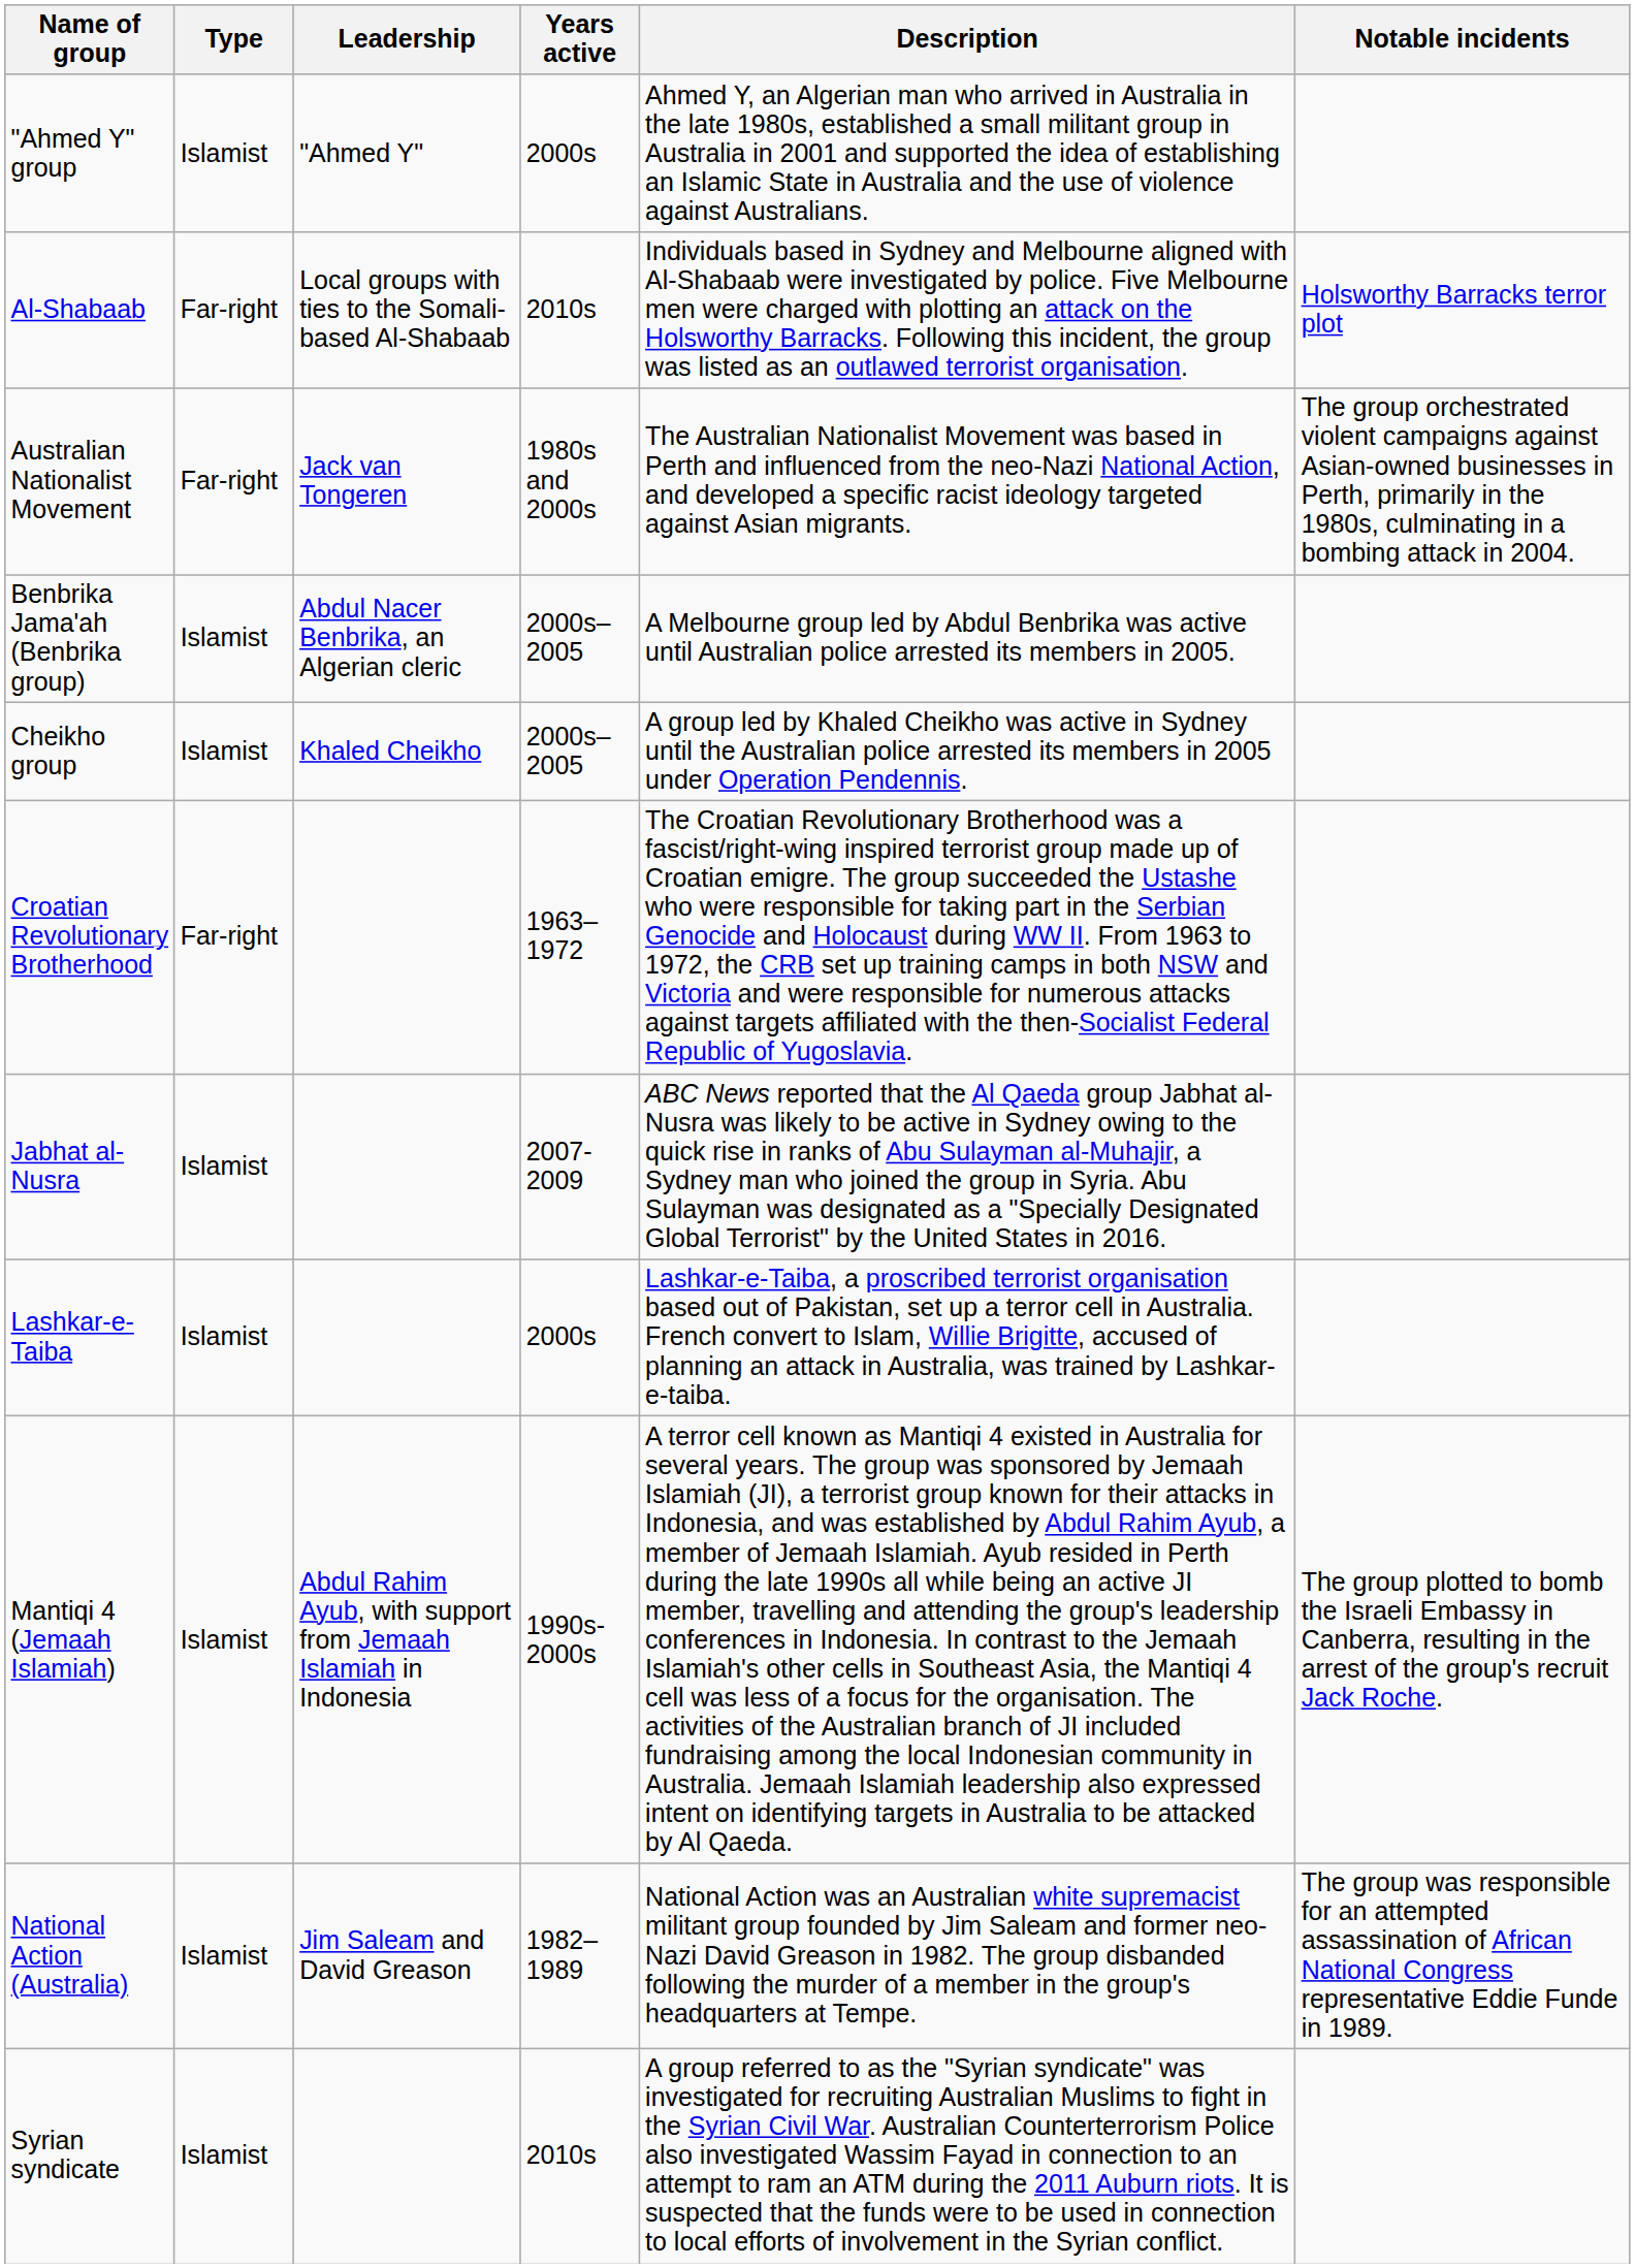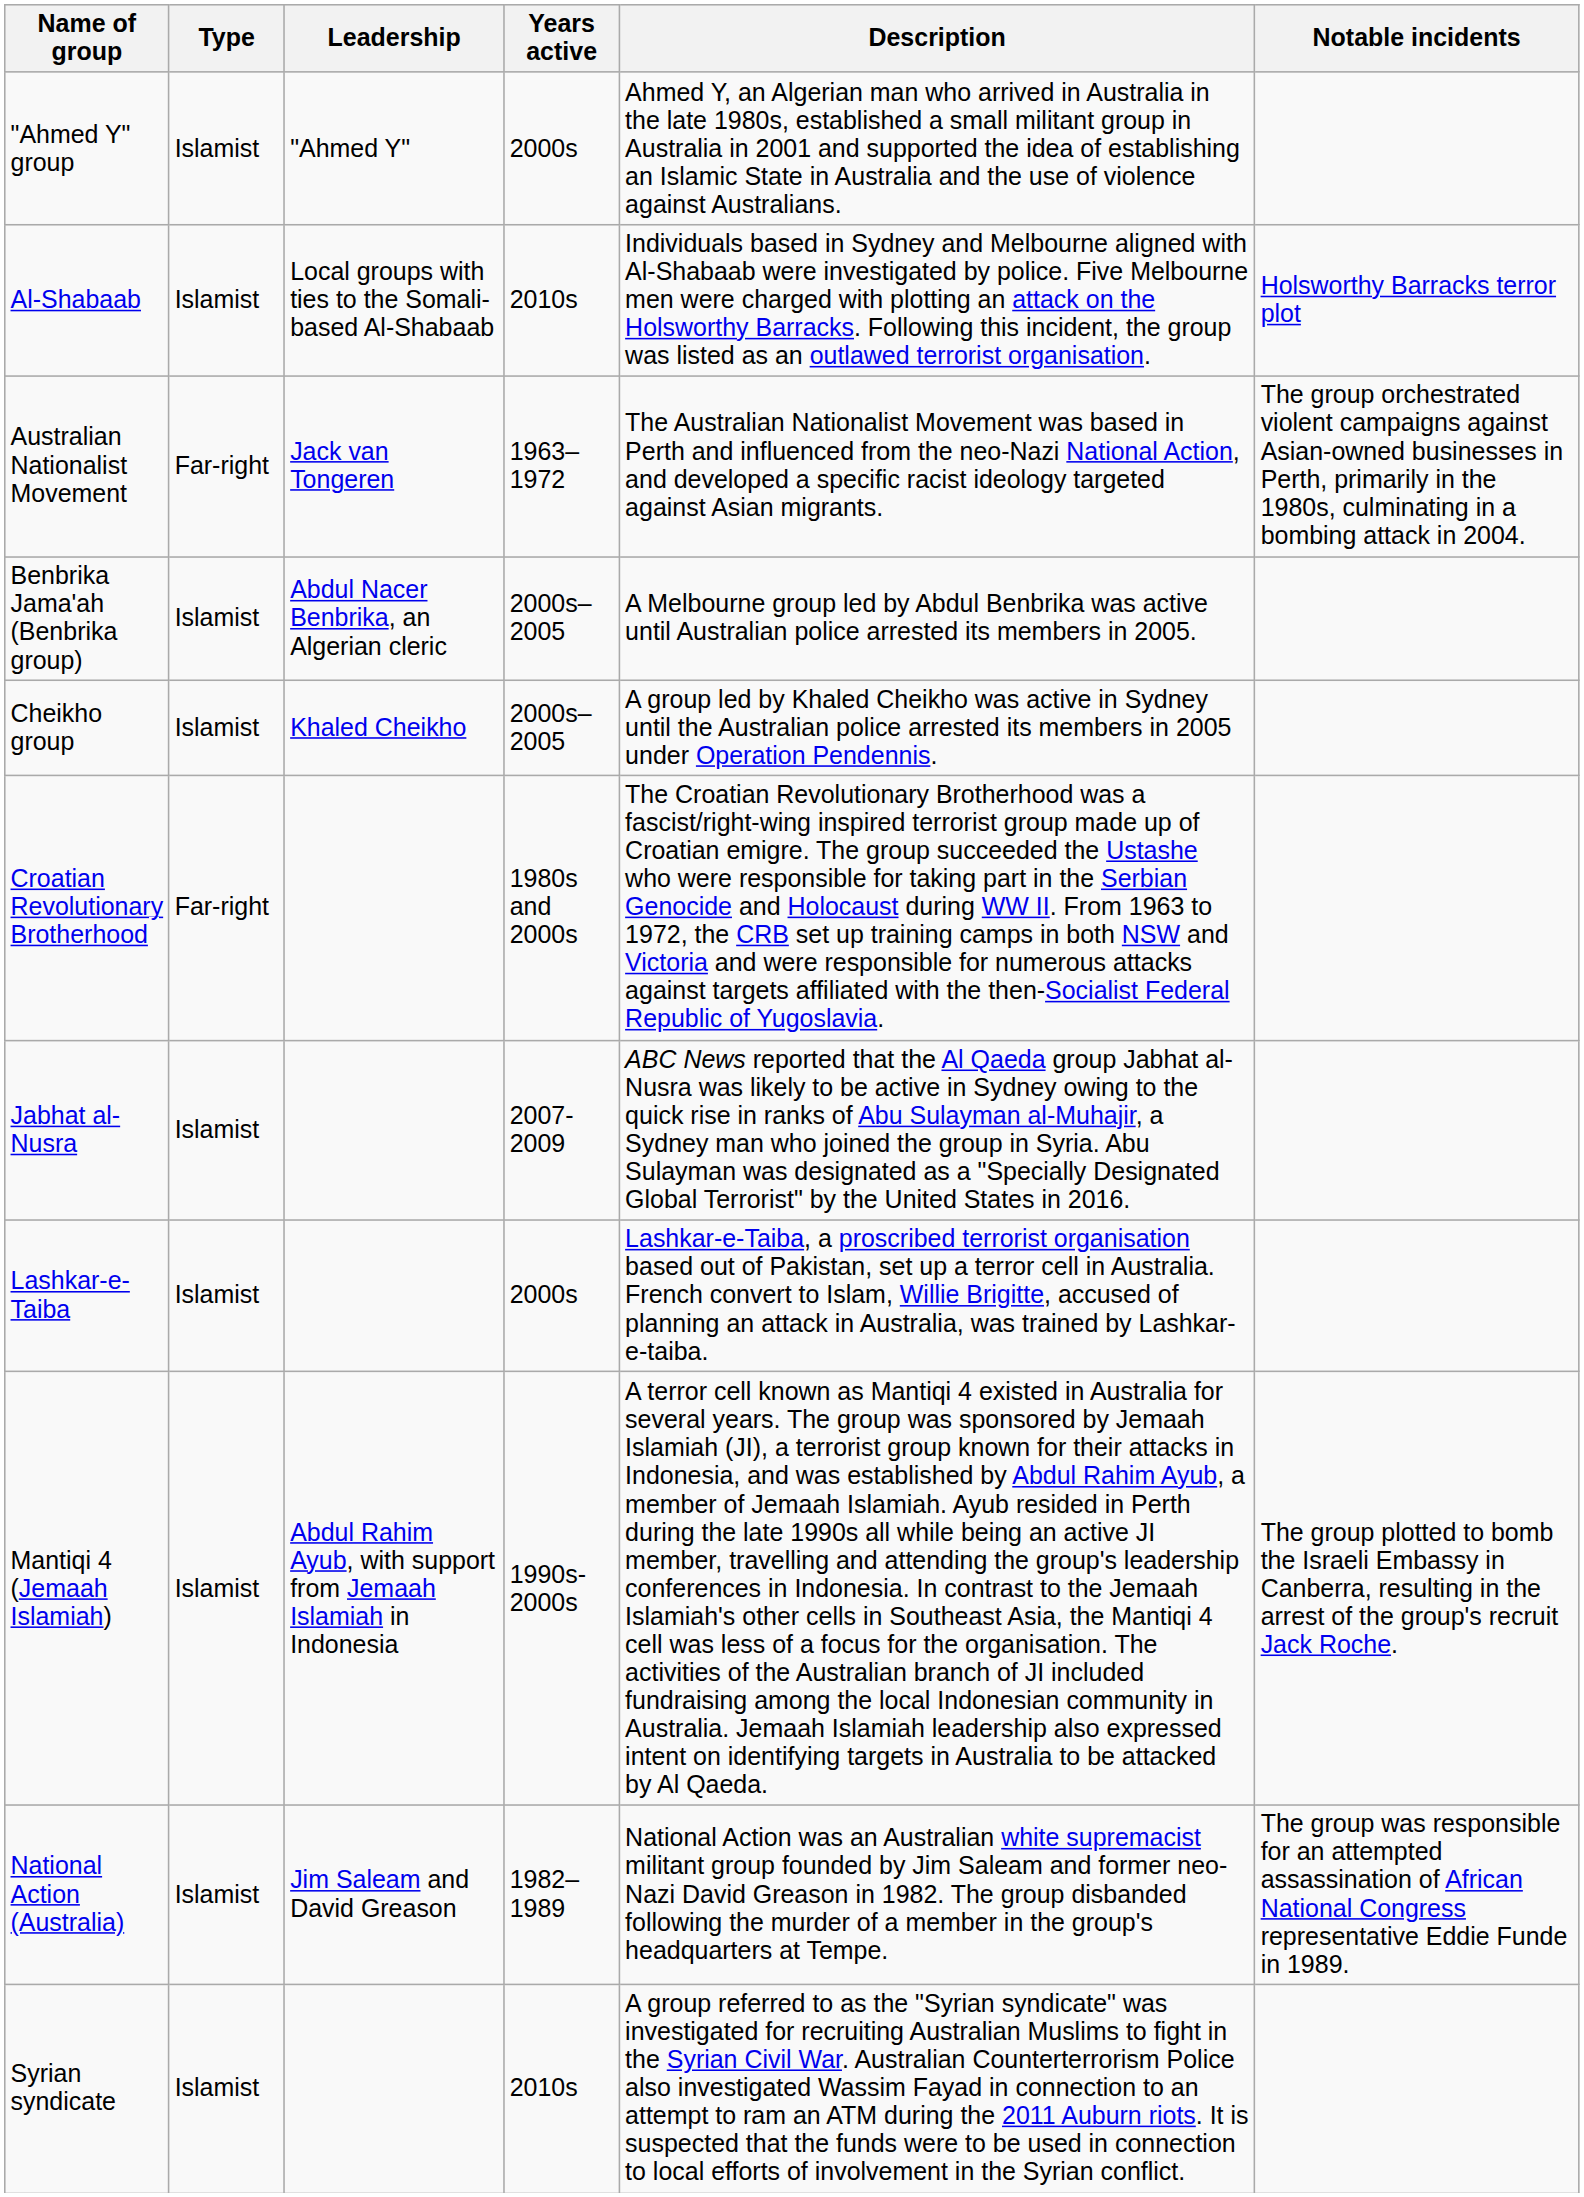Al-Shabaab | Type: Far-right -> Islamist
Australian Nationalist Movement | Years active: 1980s and 2000s -> 1963–1972
Croatian Revolutionary Brotherhood | Years active: 1963–1972 -> 1980s and 2000s
